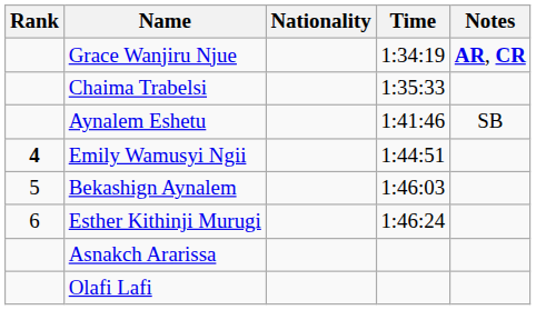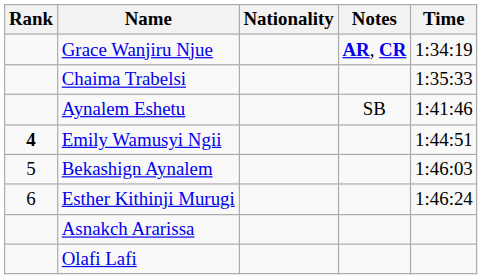columns swapped: Time <-> Notes
